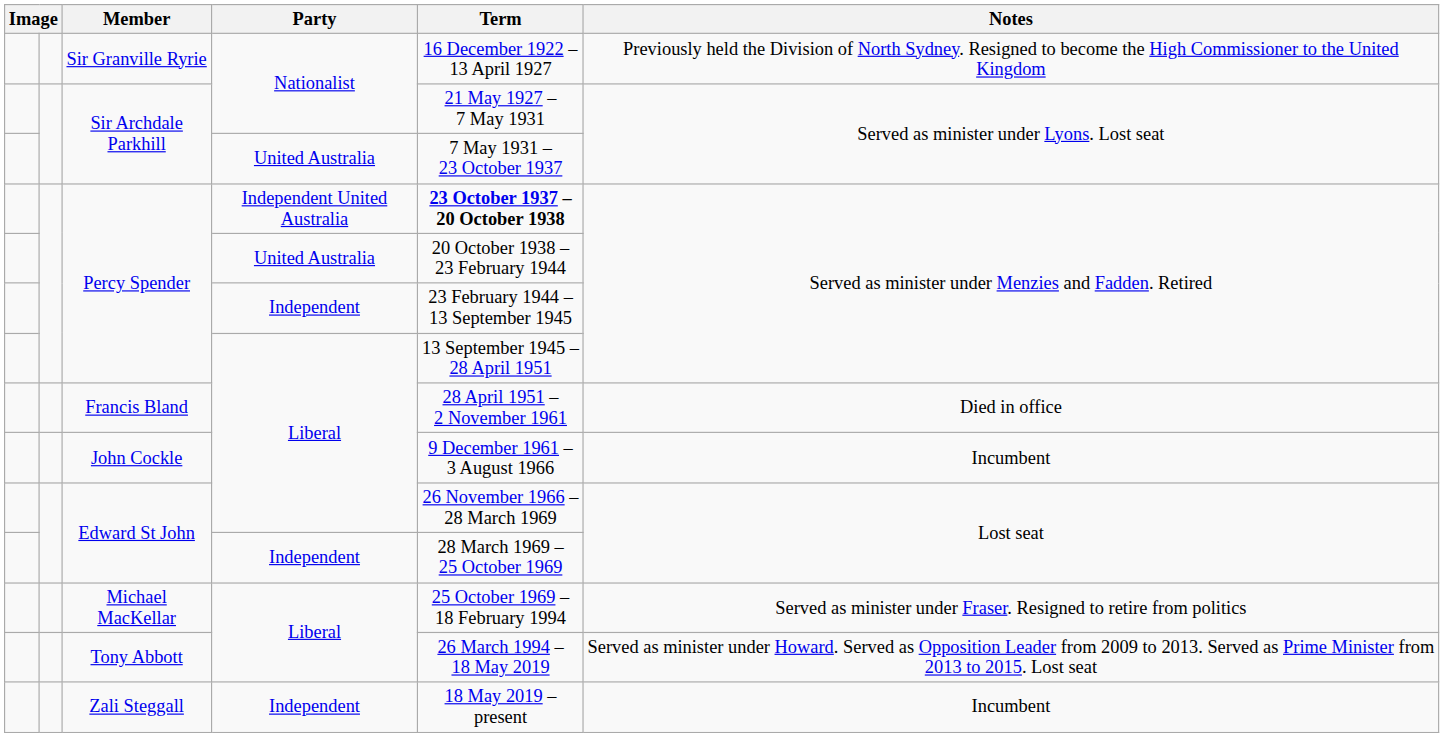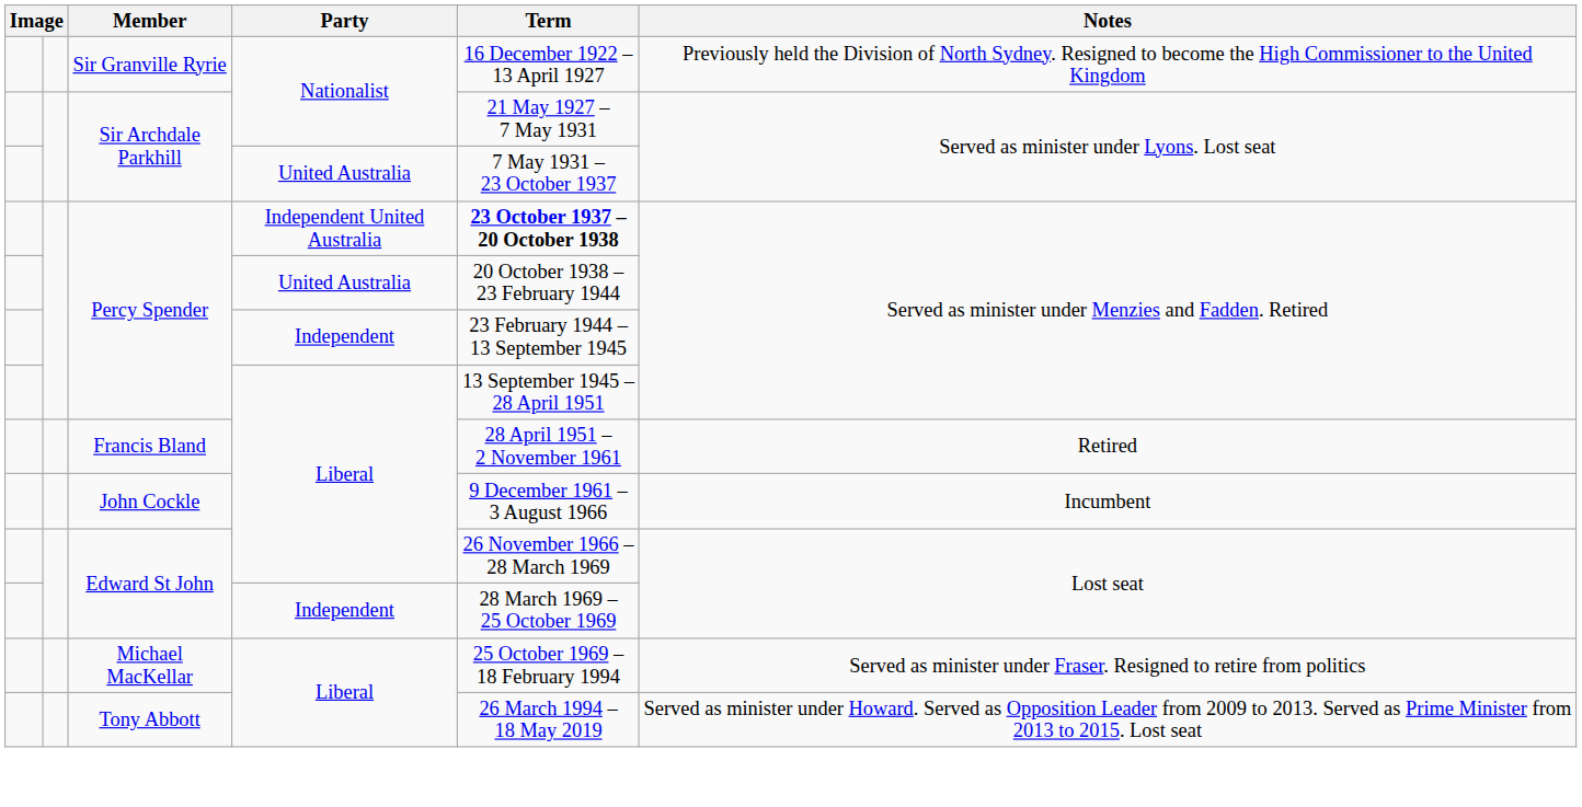Francis Bland | Notes: Died in office -> Retired
- row: Zali Steggall | Independent | 18 May 2019 – present | Incumbent
